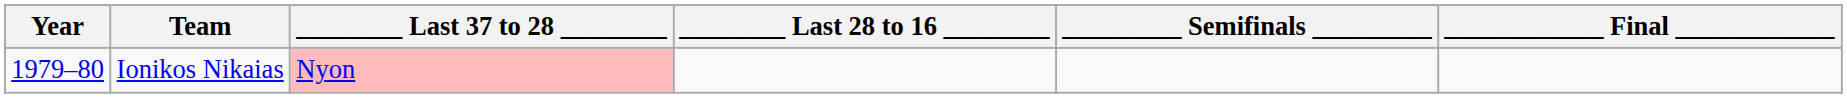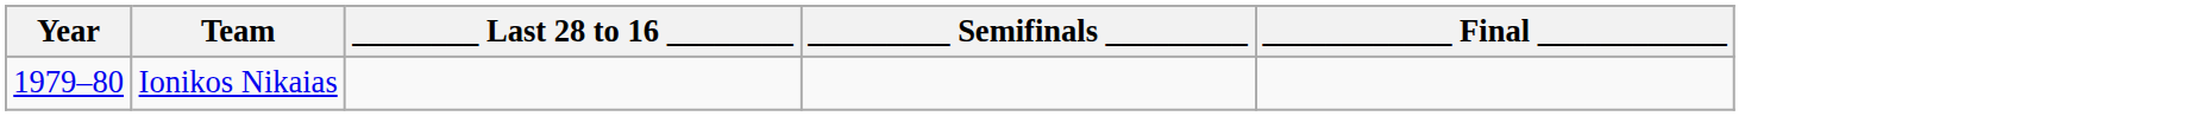- column: ________ Last 37 to 28 ________ | Nyon
